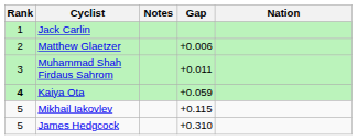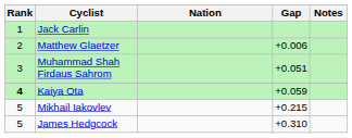columns swapped: Nation <-> Notes
Muhammad Shah Firdaus Sahrom | Gap: +0.011 -> +0.051
Mikhail Iakovlev | Gap: +0.115 -> +0.215
